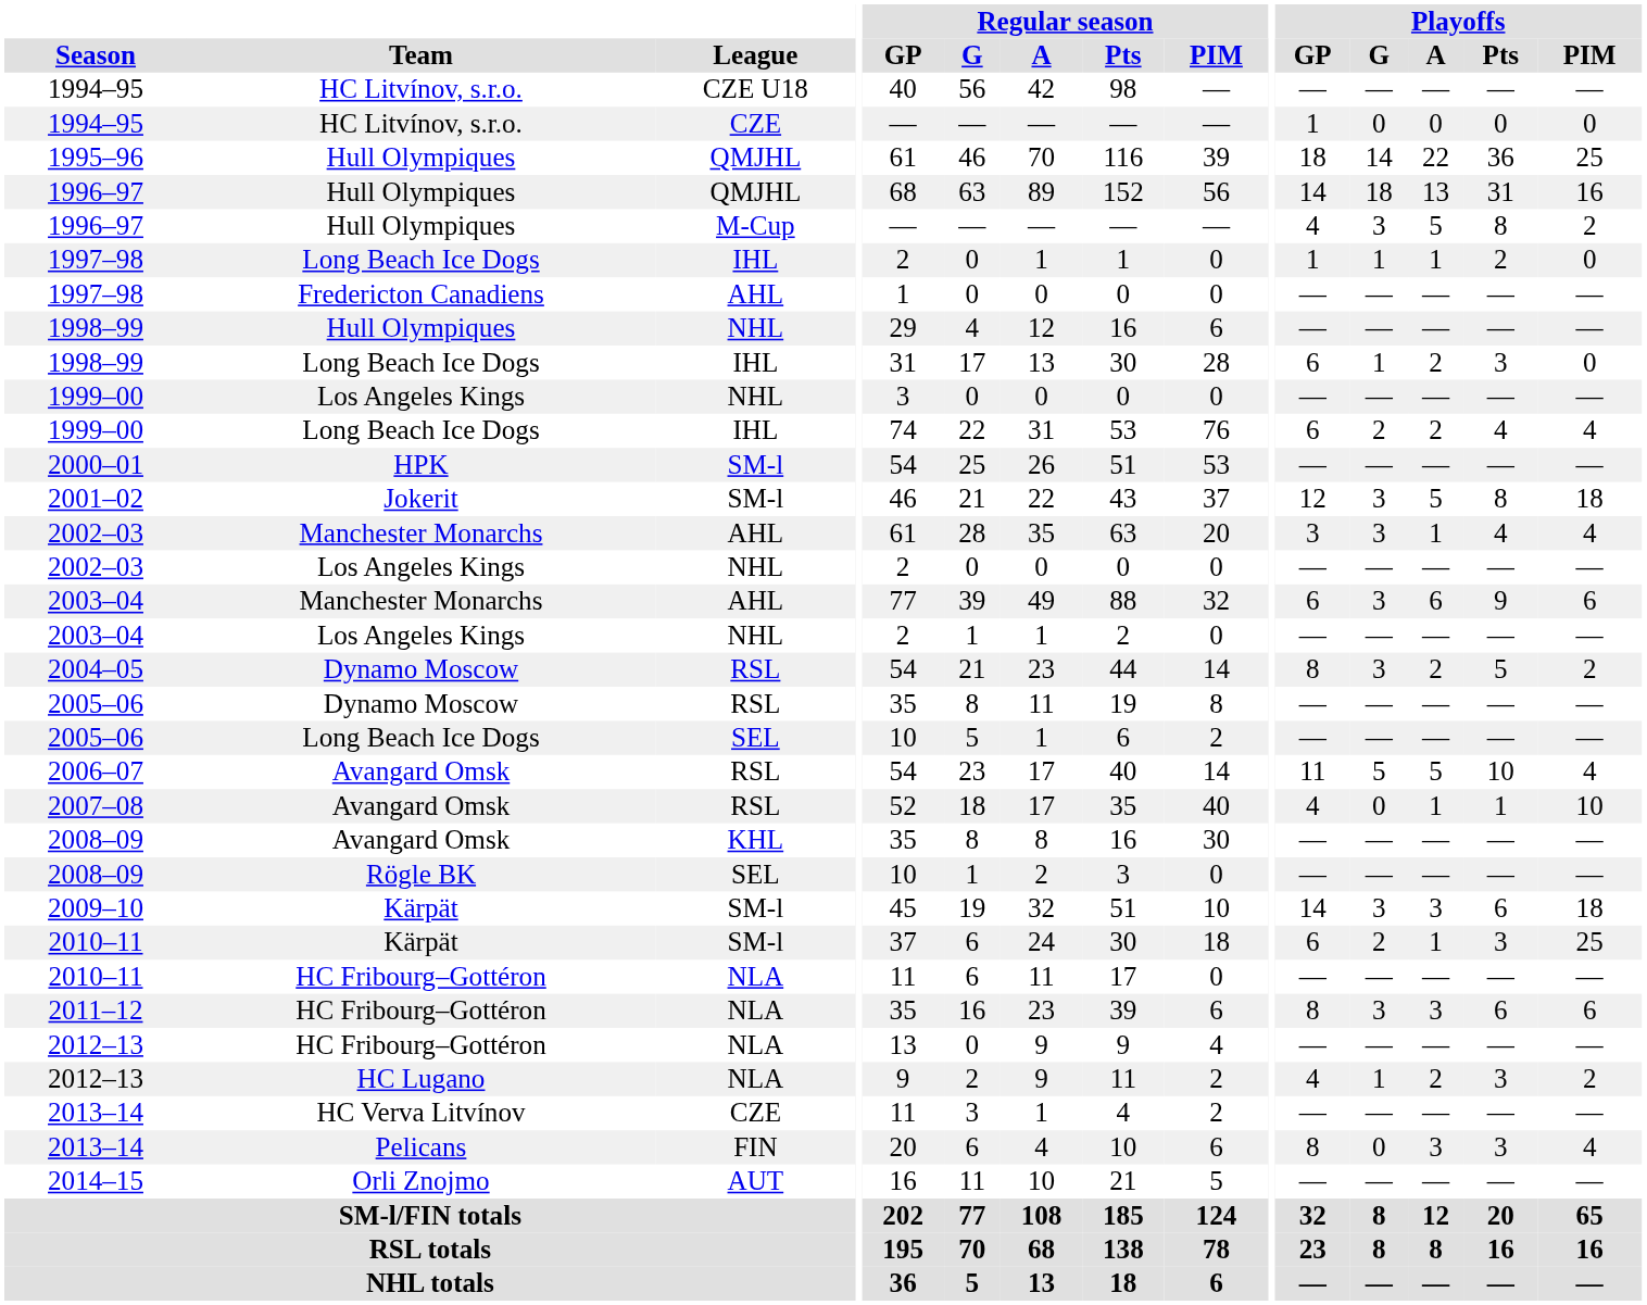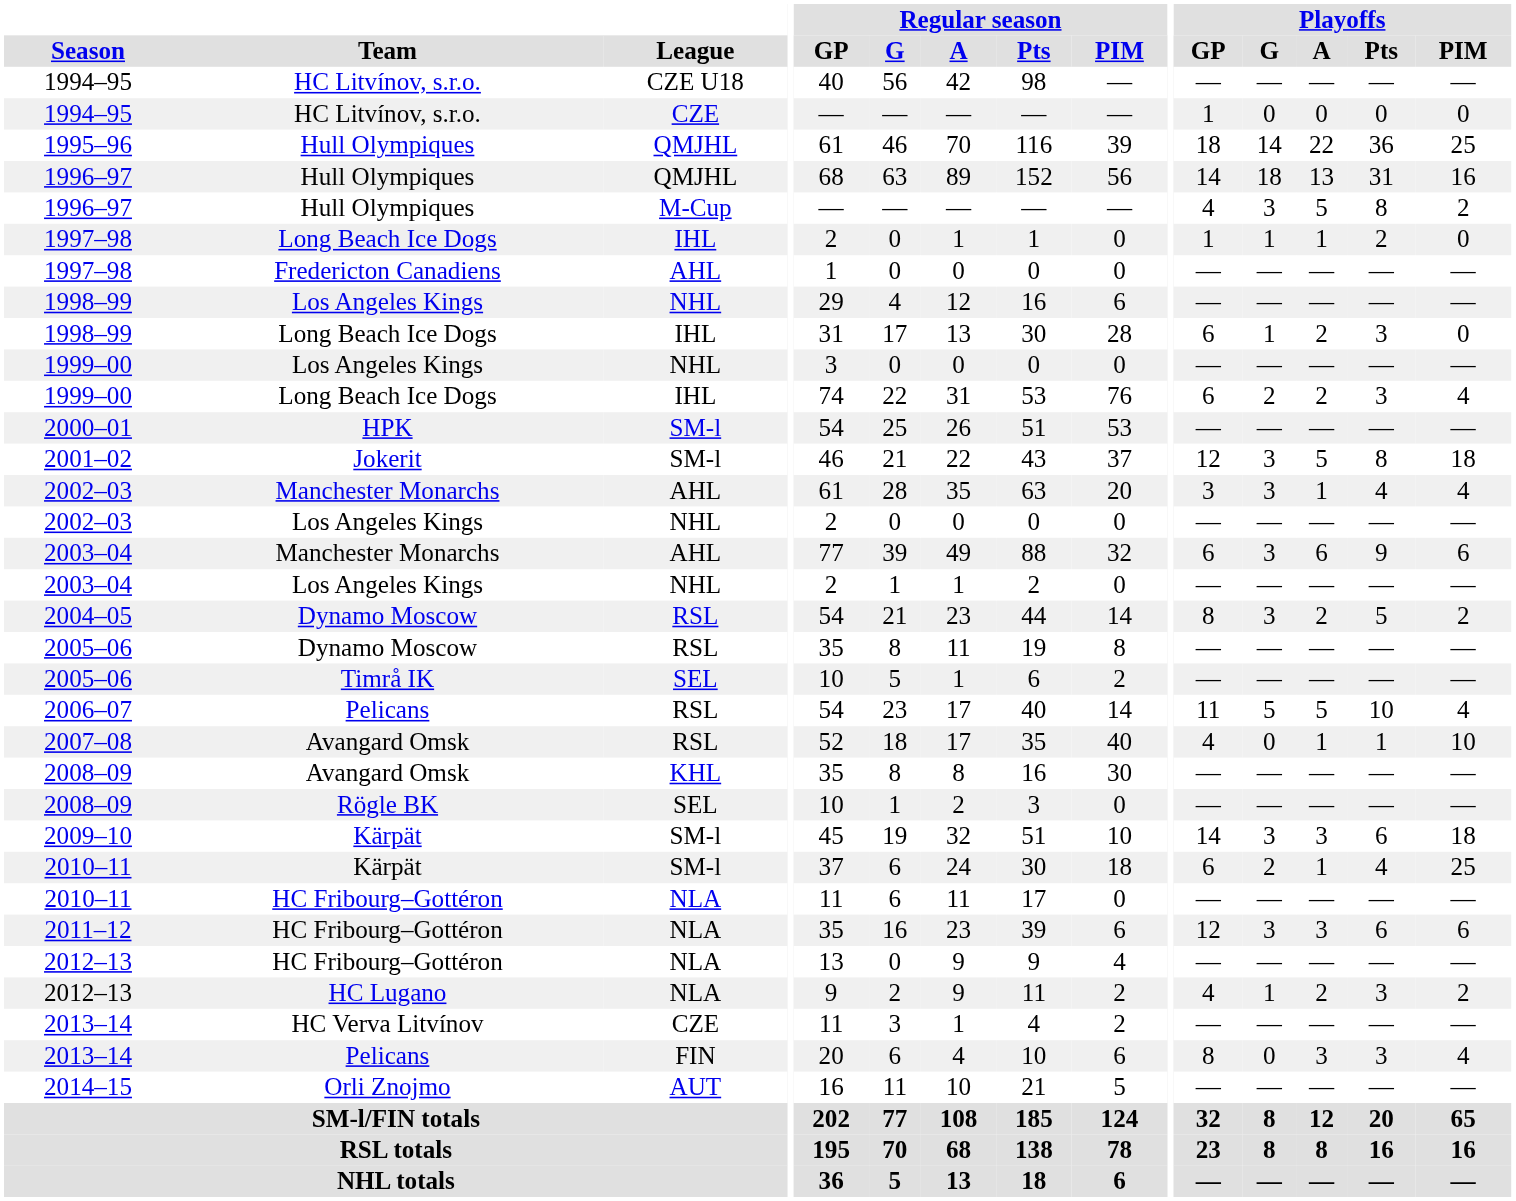1998–99 / NHL | Team: Hull Olympiques -> Los Angeles Kings
1999–00 / IHL | Playoffs / Pts: 4 -> 3
2005–06 / SEL | Team: Long Beach Ice Dogs -> Timrå IK
2006–07 | Team: Avangard Omsk -> Pelicans
2010–11 / SM-l | Playoffs / Pts: 3 -> 4
2011–12 | Playoffs / GP: 8 -> 12
